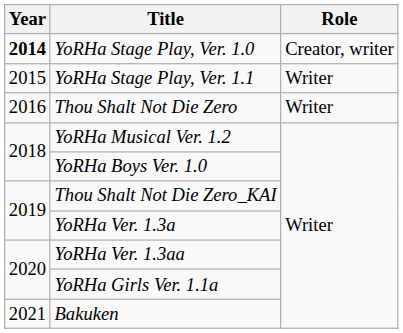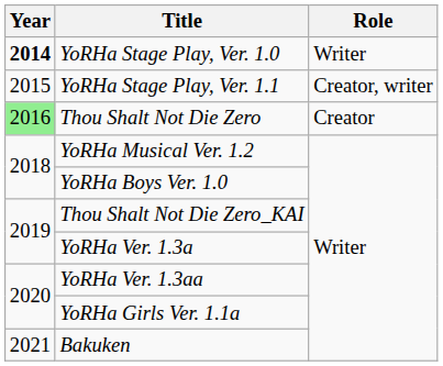YoRHa Stage Play, Ver. 1.0 | Role: Creator, writer -> Writer
YoRHa Stage Play, Ver. 1.1 | Role: Writer -> Creator, writer
Thou Shalt Not Die Zero | Year: no background -> lightgreen background
Thou Shalt Not Die Zero | Role: Writer -> Creator
